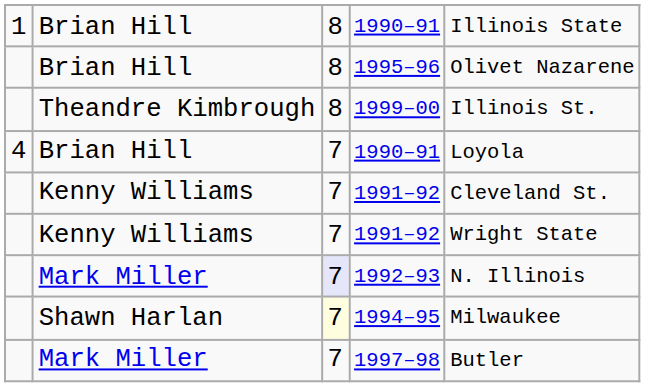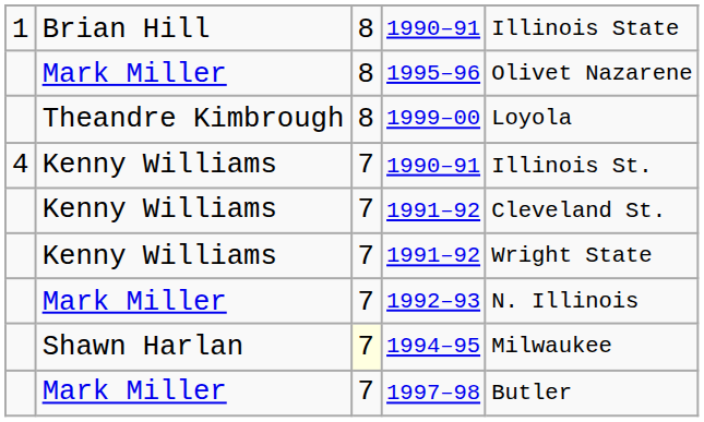1995–96 | column 2: Brian Hill -> Mark Miller
1999–00 | column 5: Illinois St. -> Loyola
4 / 1990–91 | column 2: Brian Hill -> Kenny Williams
4 / 1990–91 | column 5: Loyola -> Illinois St.
1992–93 | column 3: lavender background -> no background
